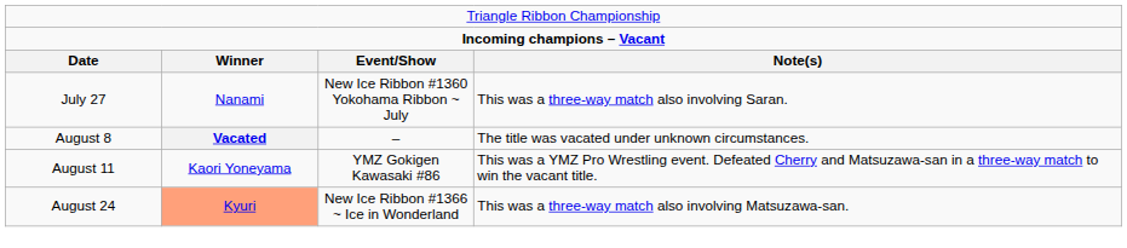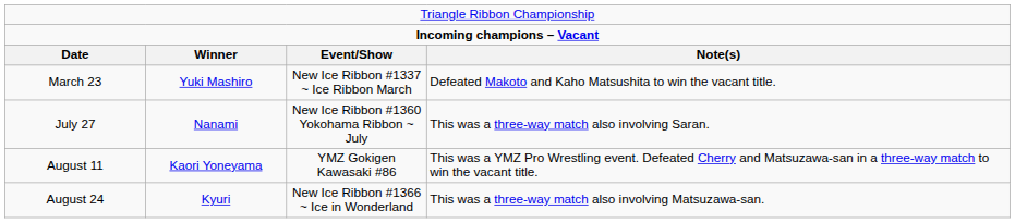+ row: March 23 | Yuki Mashiro | New Ice Ribbon #1337 ~ Ice Ribbon March | Defeated Makoto and Kaho Matsushita to win the vacant title.
- row: August 8 | Vacated | – | The title was vacated under unknown circumstances.
August 24 | column 2: lightsalmon background -> no background
